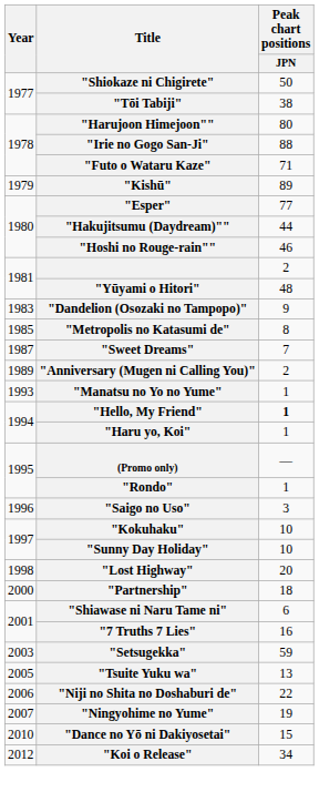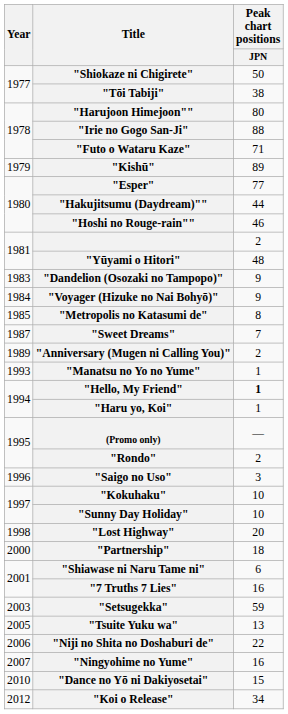+ row: 1984 | "Voyager (Hizuke no Nai Bohyō)" | 9
"Rondo" | Peak chart positions / JPN: 1 -> 2
"Ningyohime no Yume" | Peak chart positions / JPN: 19 -> 16
